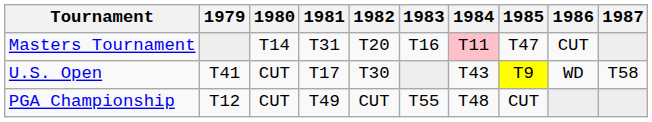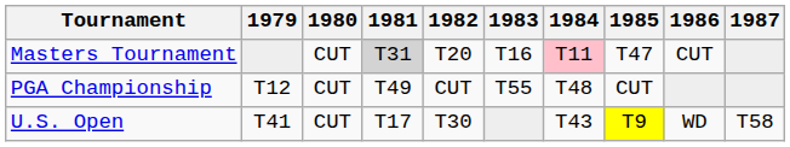Masters Tournament | 1980: T14 -> CUT
Masters Tournament | 1981: no background -> lightgrey background
rows swapped: U.S. Open <-> PGA Championship
